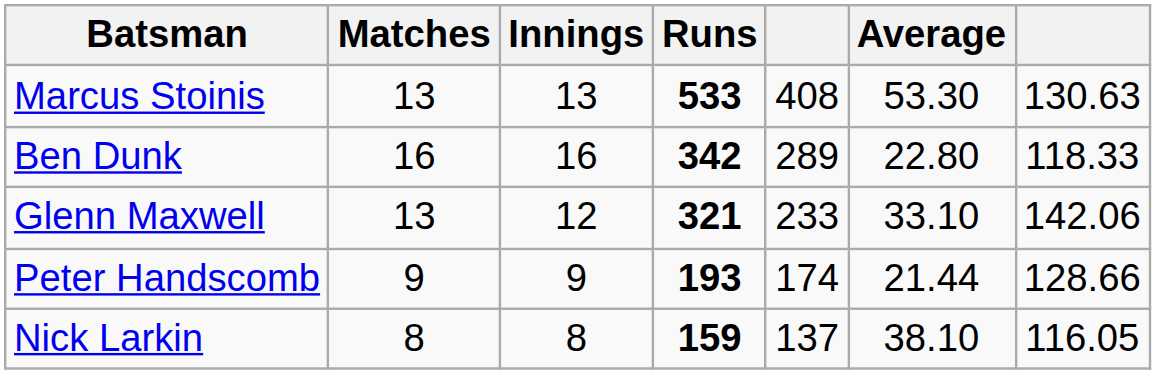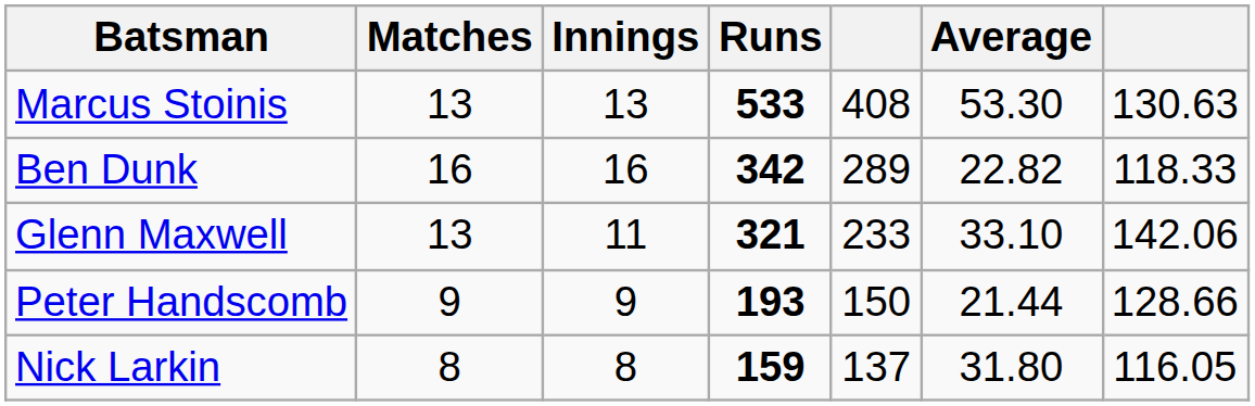Ben Dunk | Average: 22.80 -> 22.82
Glenn Maxwell | Innings: 12 -> 11
Peter Handscomb | column 5: 174 -> 150
Nick Larkin | Average: 38.10 -> 31.80
